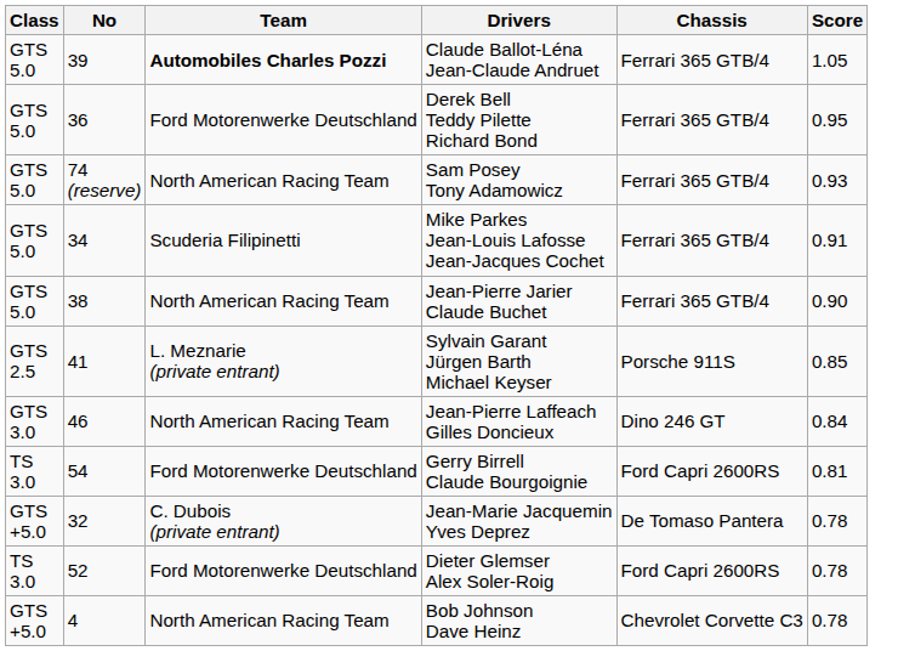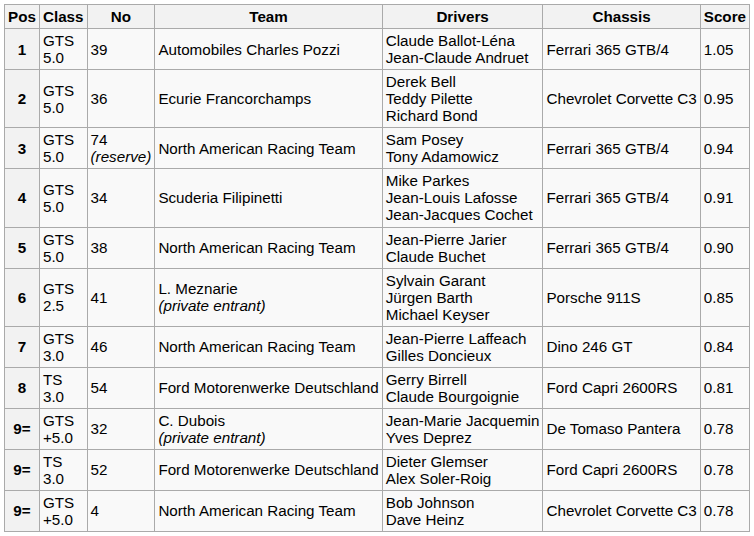+ column: Pos | 1 | 2 | 3 | 4 | 5 | 6 | 7 | 8 | 9= | 9= | 9=
39 | Team: bold -> normal
36 | Team: Ford Motorenwerke Deutschland -> Ecurie Francorchamps
36 | Chassis: Ferrari 365 GTB/4 -> Chevrolet Corvette C3
74 (reserve) | Score: 0.93 -> 0.94
